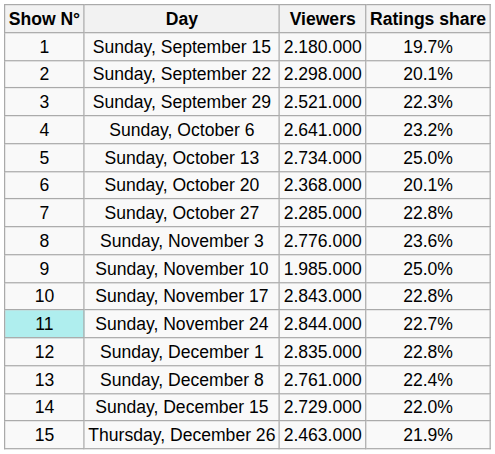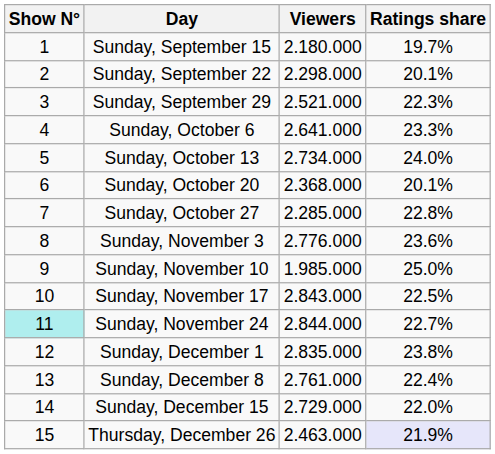Sunday, October 6 | Ratings share: 23.2% -> 23.3%
Sunday, October 13 | Ratings share: 25.0% -> 24.0%
Sunday, November 17 | Ratings share: 22.8% -> 22.5%
Sunday, December 1 | Ratings share: 22.8% -> 23.8%
Thursday, December 26 | Ratings share: no background -> lavender background
